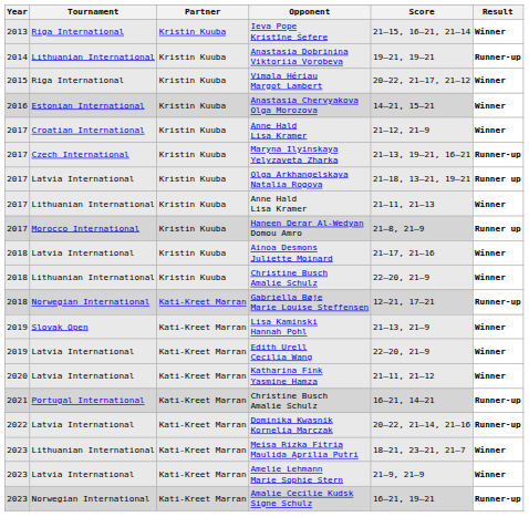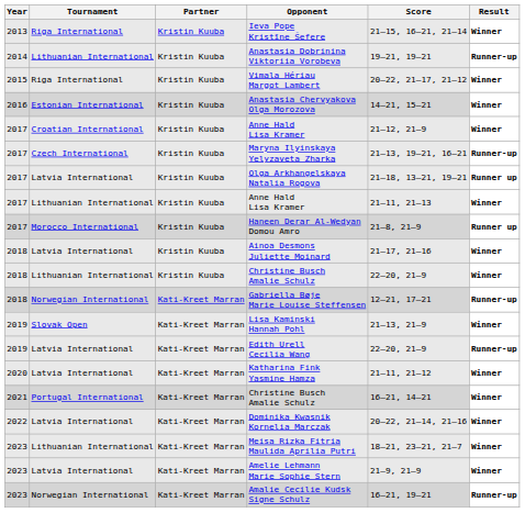Edith Urell Cecilia Wang | Result: Winner -> Runner-up
Portugal International / Christine Busch Amalie Schulz | Result: Runner-up -> Winner
Dominika Kwasnik Kornelia Marczak | Result: Runner-up -> Winner
